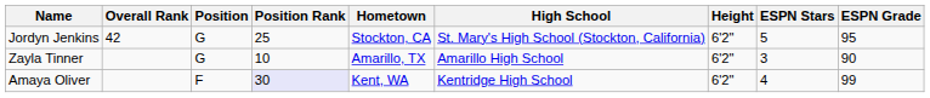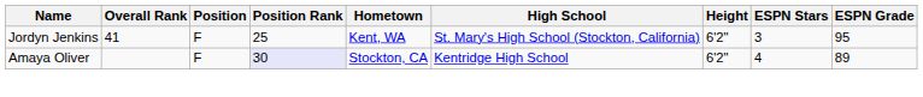Jordyn Jenkins | Overall Rank: 42 -> 41
Jordyn Jenkins | Position: G -> F
Jordyn Jenkins | Hometown: Stockton, CA -> Kent, WA
Jordyn Jenkins | ESPN Stars: 5 -> 3
- row: Zayla Tinner | G | 10 | Amarillo, TX | Amarillo High School | 6'2" | 3 | 90
Amaya Oliver | Hometown: Kent, WA -> Stockton, CA
Amaya Oliver | ESPN Grade: 99 -> 89
